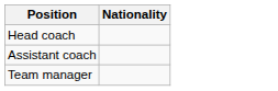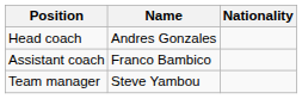+ column: Name | Andres Gonzales | Franco Bambico | Steve Yambou
